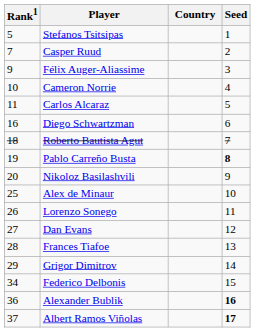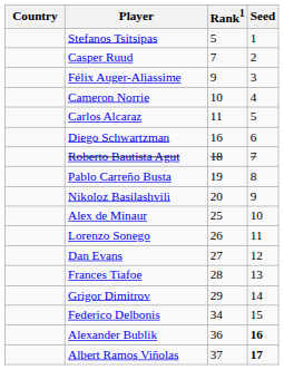columns swapped: Country <-> Rank1
Pablo Carreño Busta | Seed: bold -> normal
